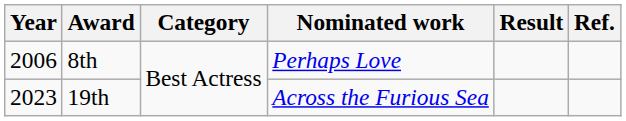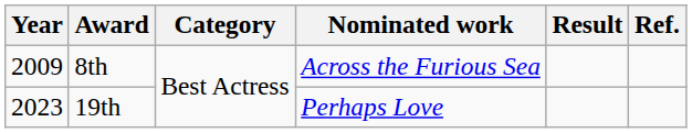8th | Year: 2006 -> 2009
8th | Nominated work: Perhaps Love -> Across the Furious Sea
19th | Nominated work: Across the Furious Sea -> Perhaps Love
